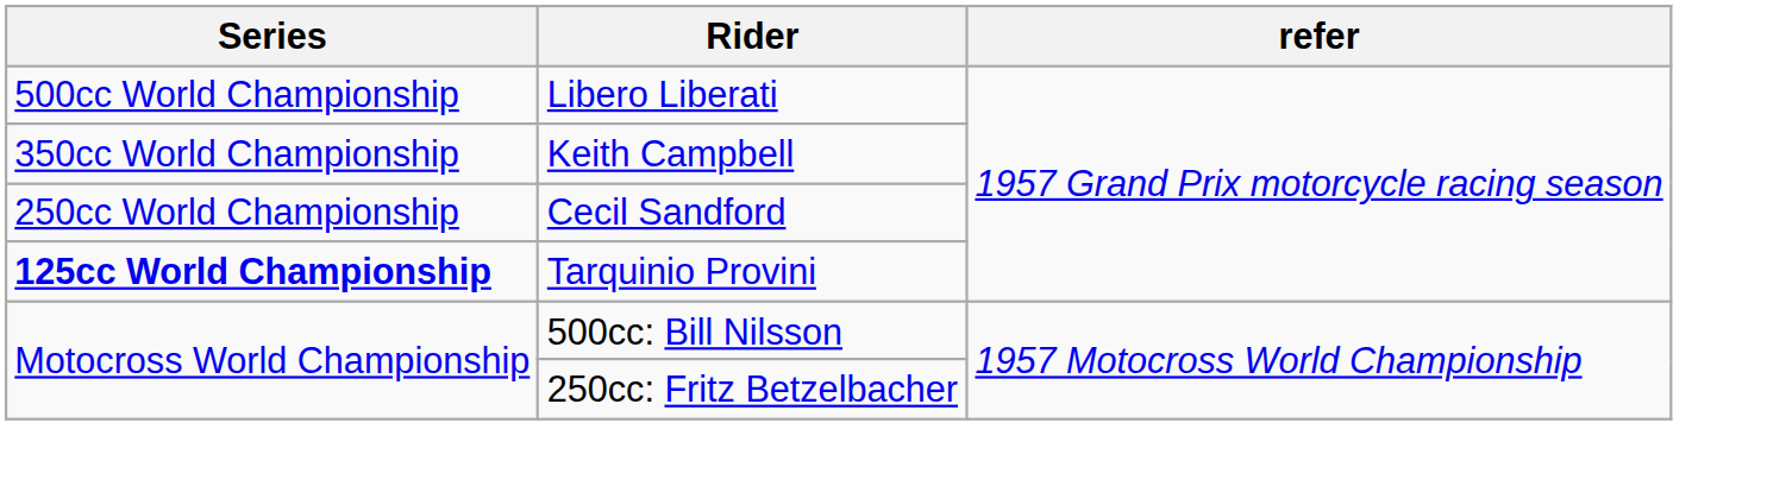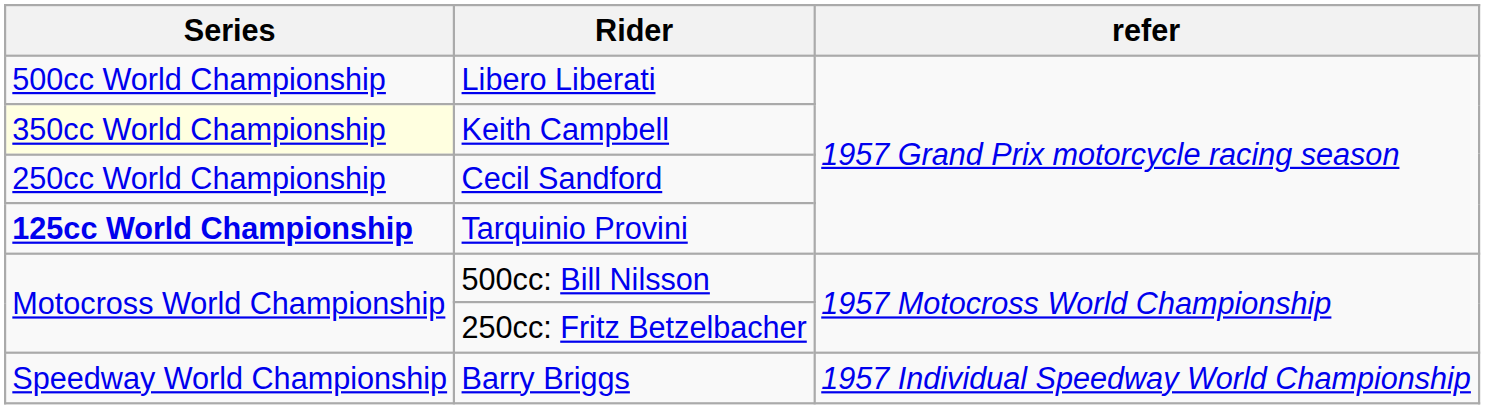Keith Campbell | Series: no background -> lightyellow background
+ row: Speedway World Championship | Barry Briggs | 1957 Individual Speedway World Championship
